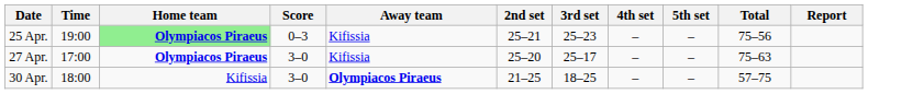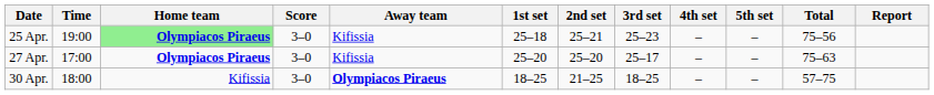+ column: 1st set | 25–18 | 25–20 | 18–25
25 Apr. | Score: 0–3 -> 3–0
